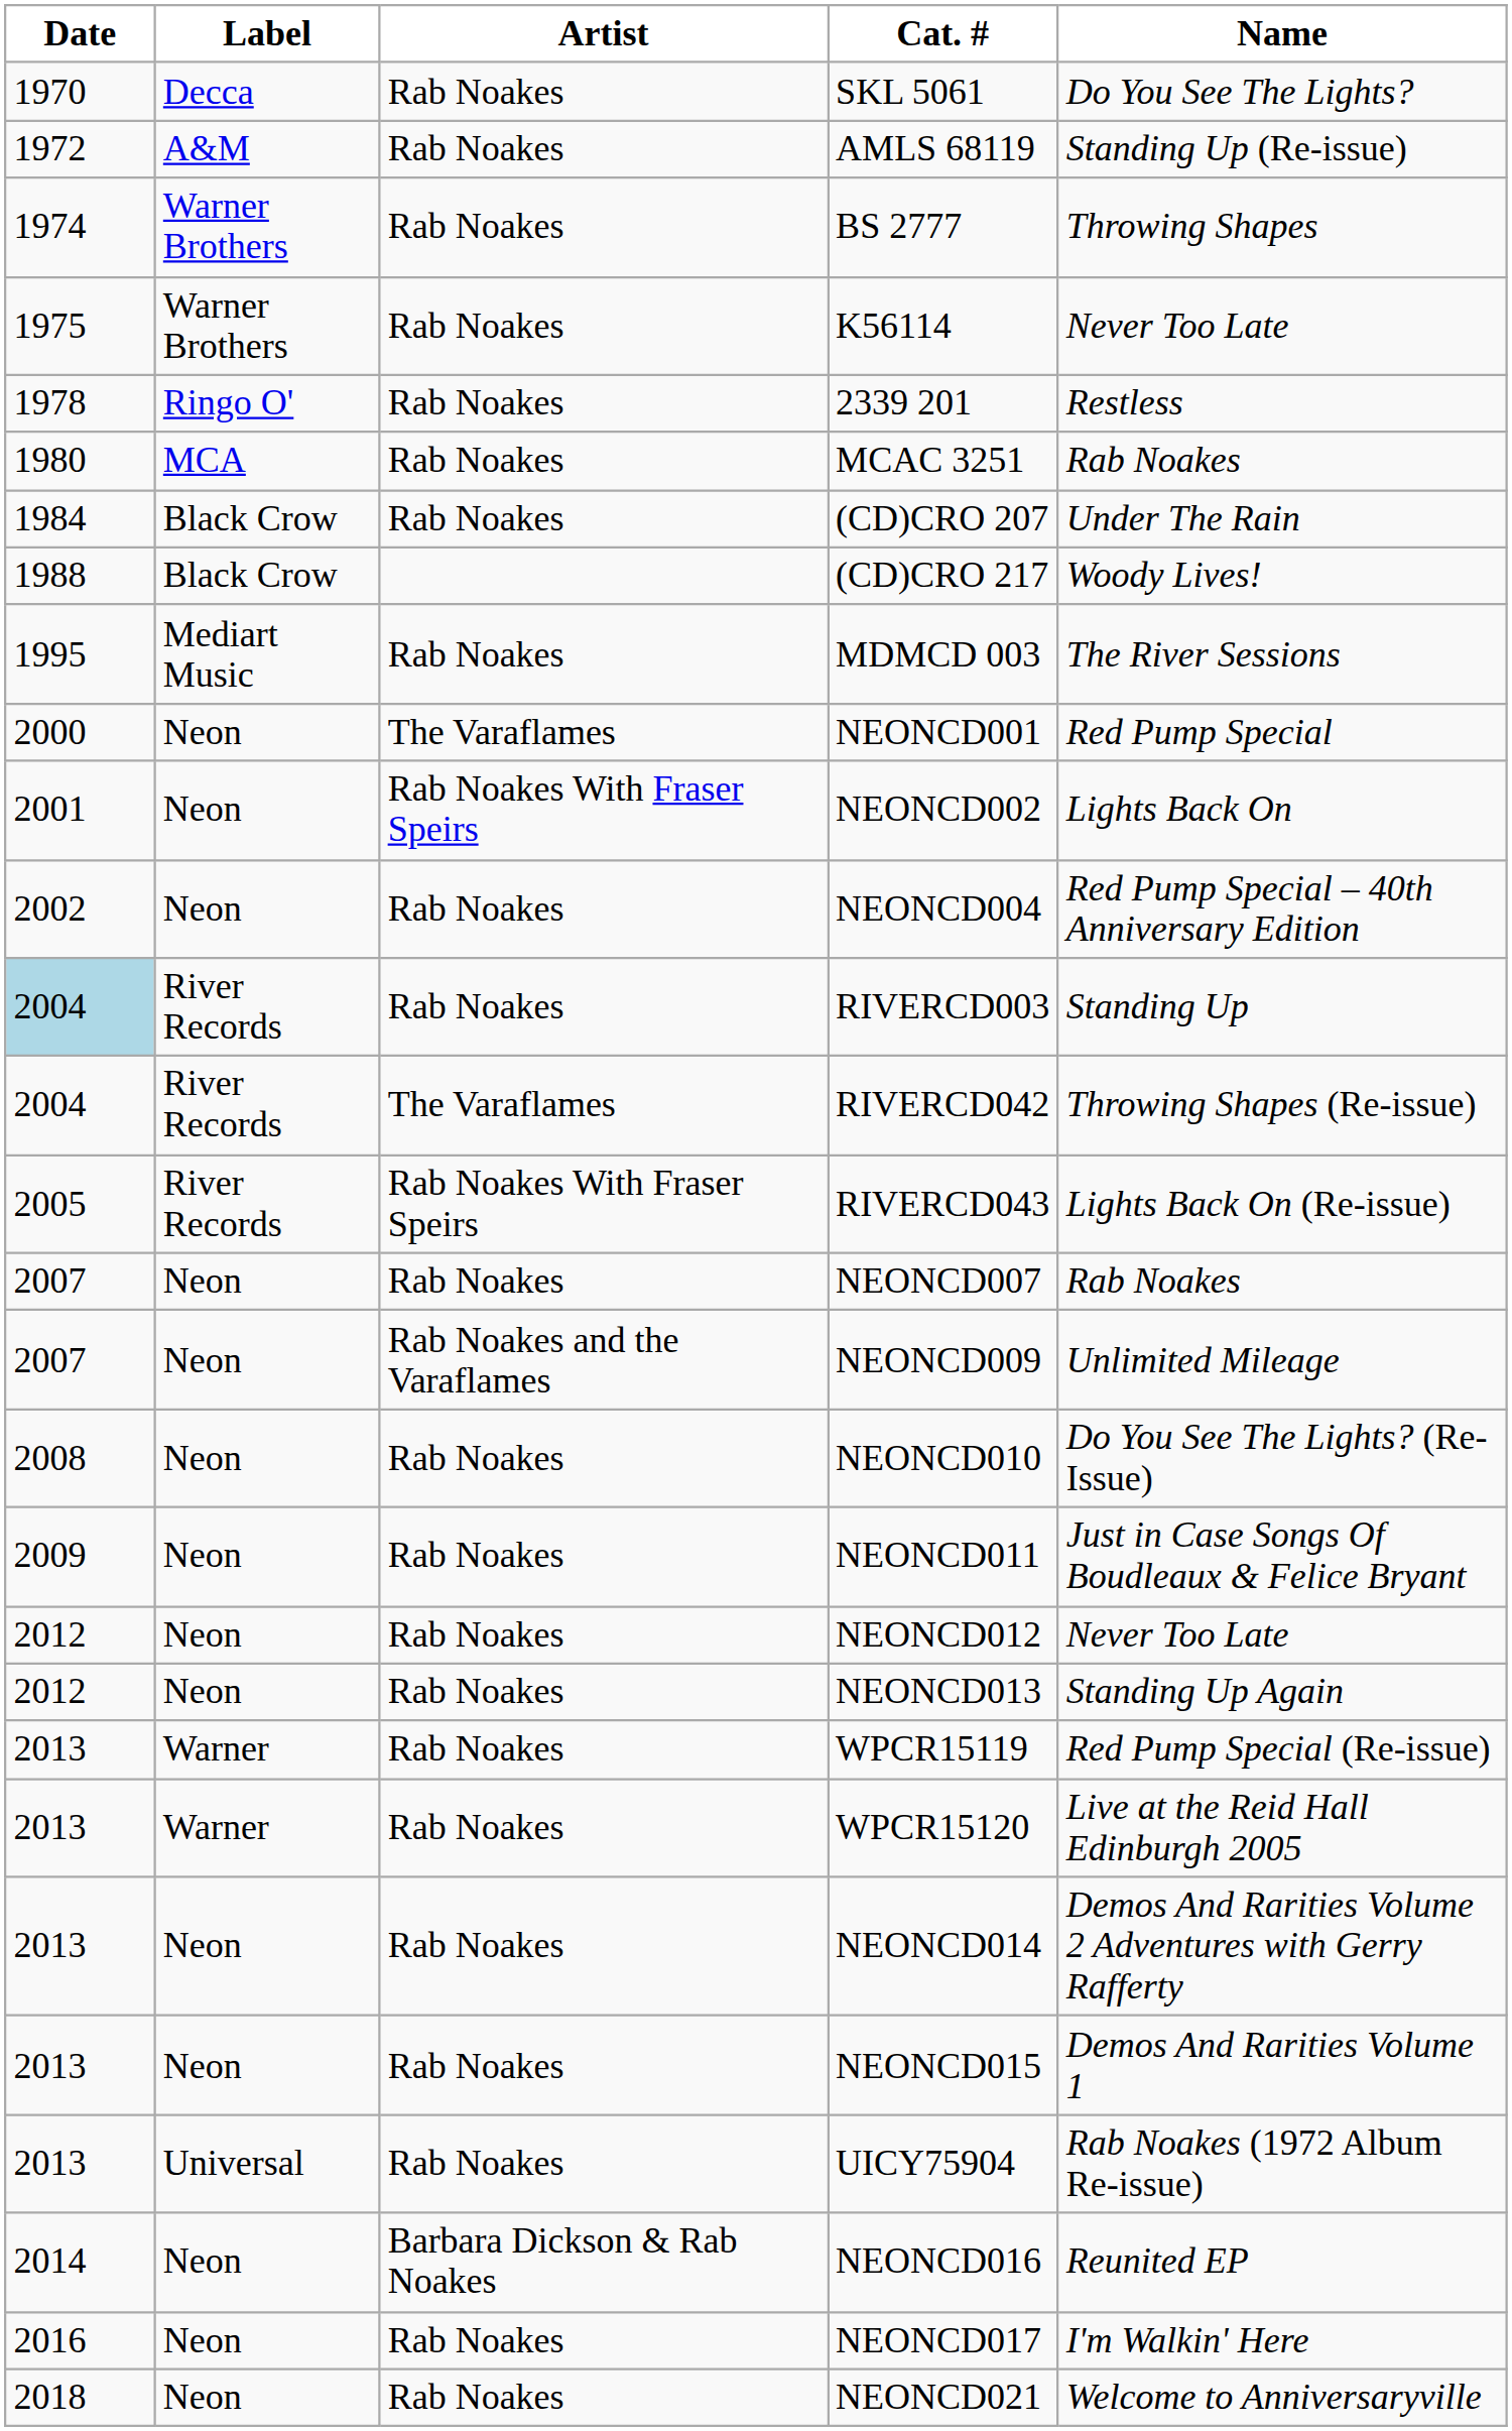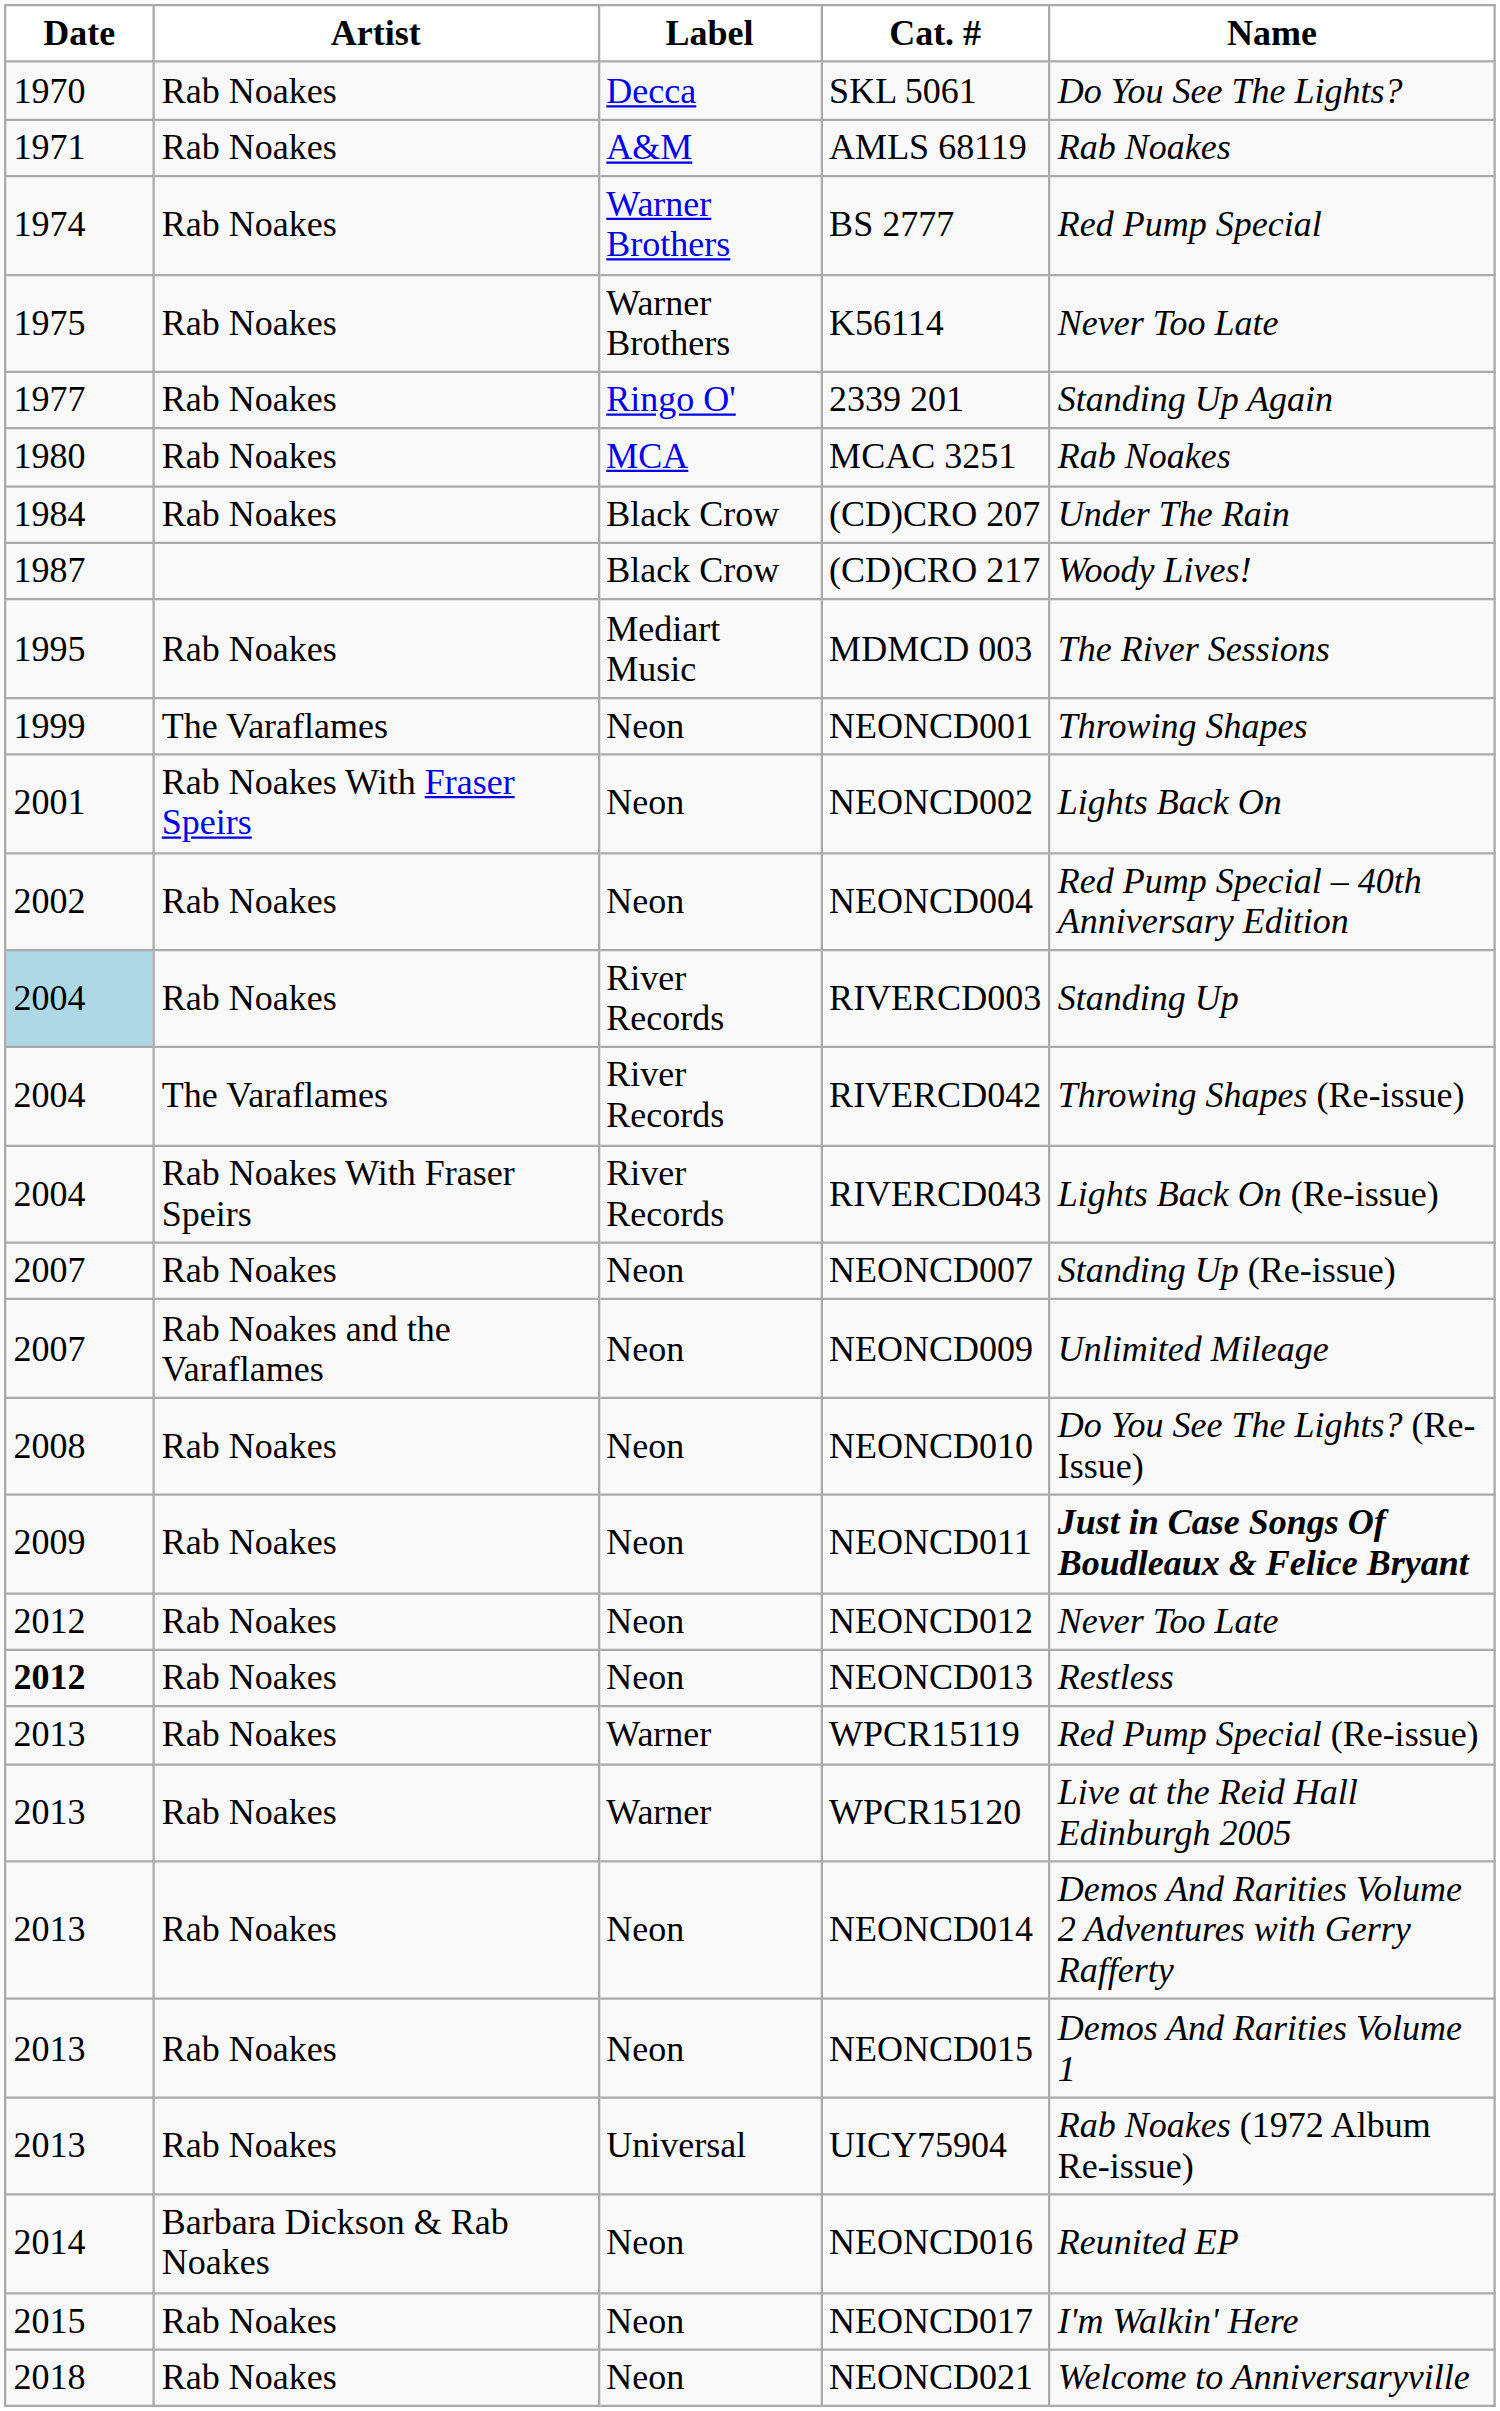columns swapped: Artist <-> Label
AMLS 68119 | Date: 1972 -> 1971
AMLS 68119 | Name: Standing Up (Re-issue) -> Rab Noakes
BS 2777 | Name: Throwing Shapes -> Red Pump Special
2339 201 | Date: 1978 -> 1977
2339 201 | Name: Restless -> Standing Up Again
(CD)CRO 217 | Date: 1988 -> 1987
NEONCD001 | Date: 2000 -> 1999
NEONCD001 | Name: Red Pump Special -> Throwing Shapes
RIVERCD043 | Date: 2005 -> 2004
NEONCD007 | Name: Rab Noakes -> Standing Up (Re-issue)
NEONCD011 | Name: normal -> bold
NEONCD013 | Date: normal -> bold
NEONCD013 | Name: Standing Up Again -> Restless
NEONCD017 | Date: 2016 -> 2015
